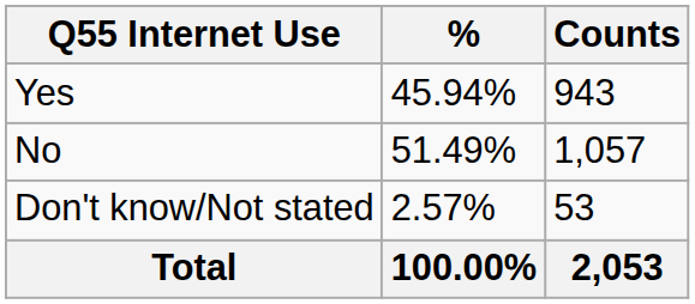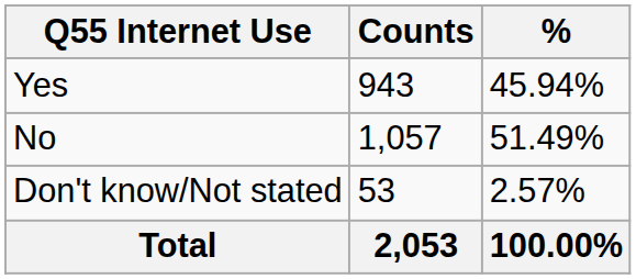columns swapped: Counts <-> %
